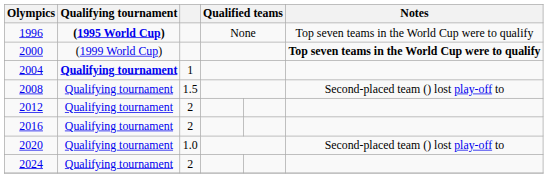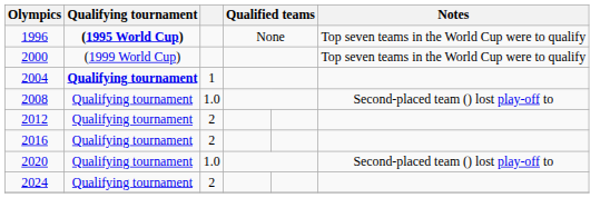2000 | Notes: bold -> normal
2008 | column 3: 1.5 -> 1.0
